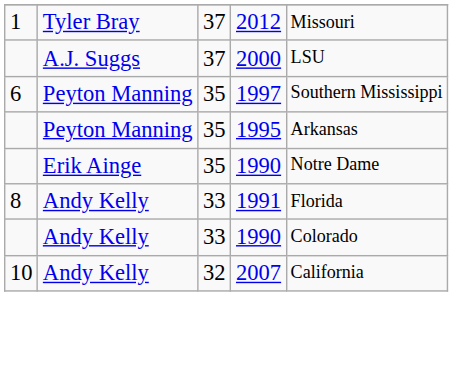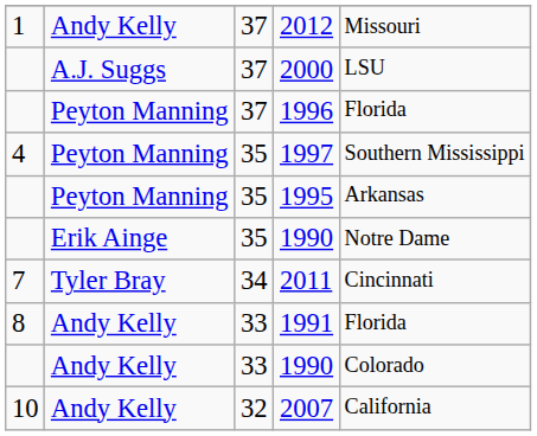2012 | column 2: Tyler Bray -> Andy Kelly
+ row: Peyton Manning | 37 | 1996 | Florida
1997 | column 1: 6 -> 4
+ row: 7 | Tyler Bray | 34 | 2011 | Cincinnati
